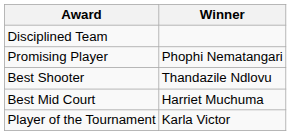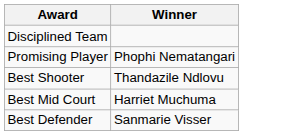+ row: Best Defender | Sanmarie Visser
- row: Player of the Tournament | Karla Victor
